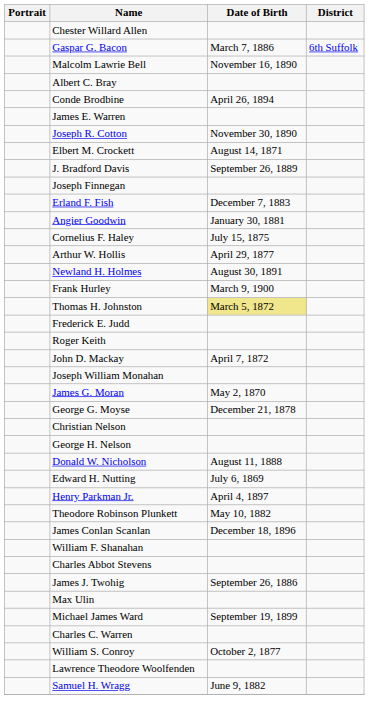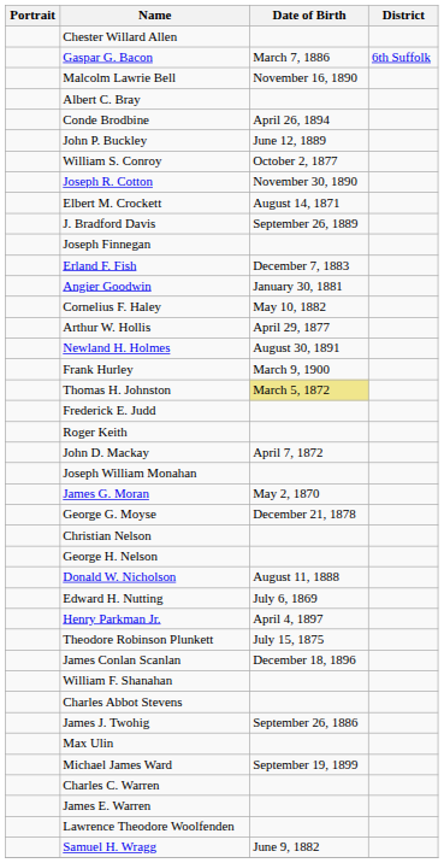+ row: John P. Buckley | June 12, 1889
rows swapped: William S. Conroy <-> James E. Warren
Cornelius F. Haley | Date of Birth: July 15, 1875 -> May 10, 1882
Theodore Robinson Plunkett | Date of Birth: May 10, 1882 -> July 15, 1875
